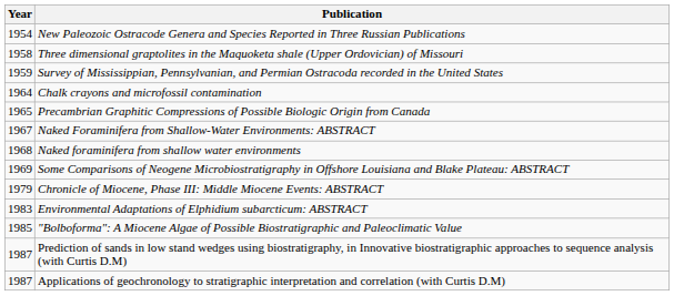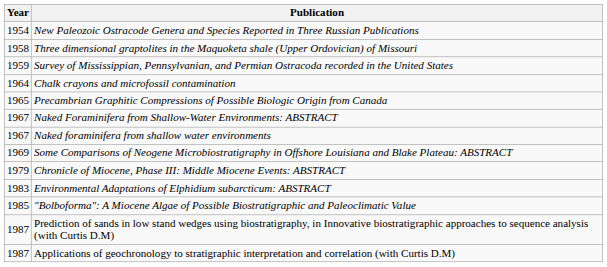Naked foraminifera from shallow water environments | Year: 1968 -> 1967
